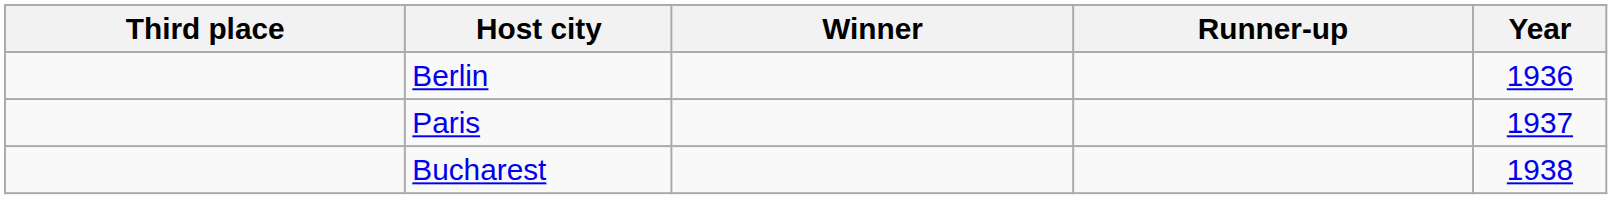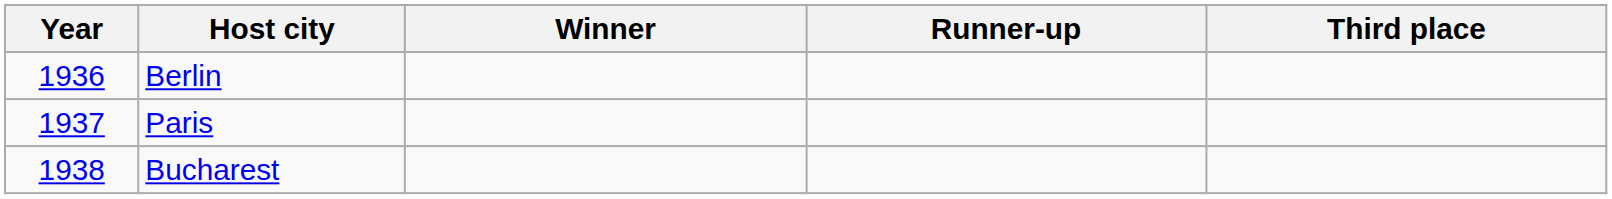columns swapped: Year <-> Third place
